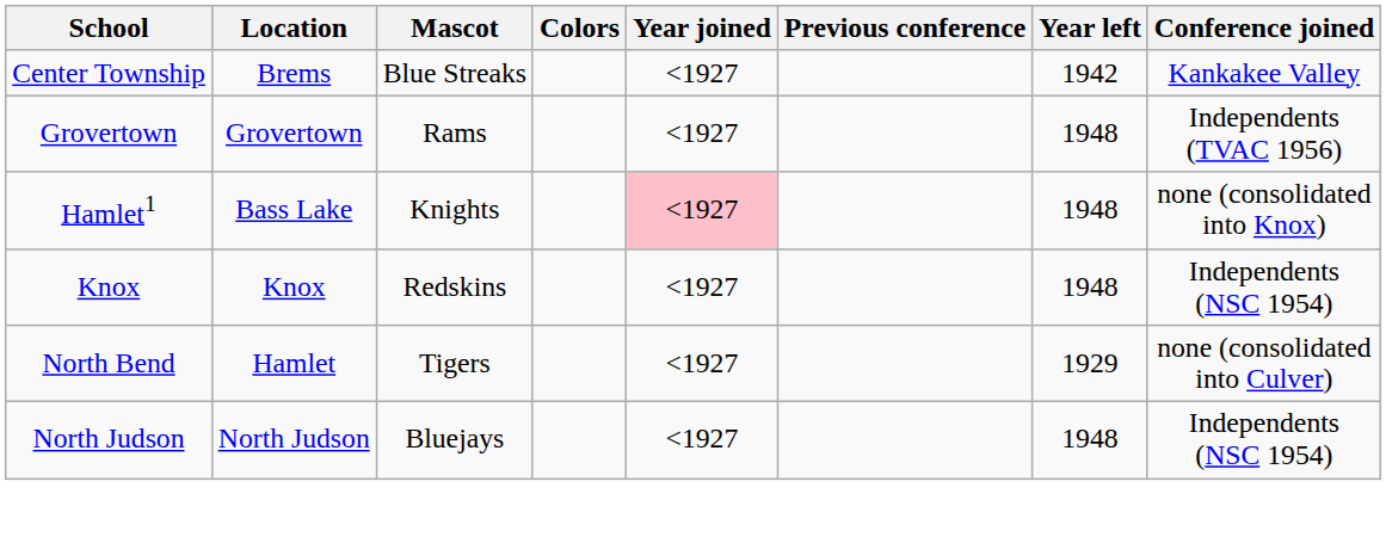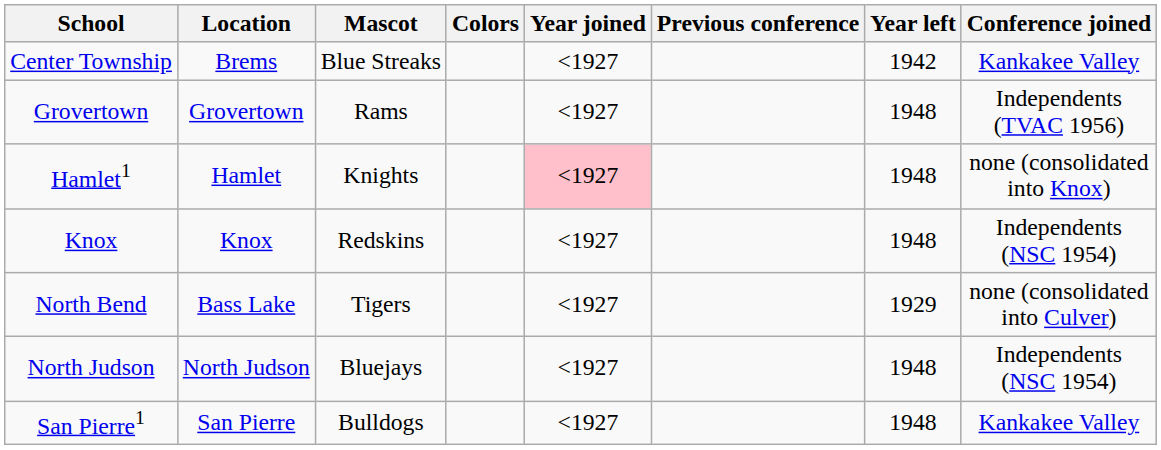Hamlet1 | Location: Bass Lake -> Hamlet
North Bend | Location: Hamlet -> Bass Lake
+ row: San Pierre1 | San Pierre | Bulldogs | <1927 | 1948 | Kankakee Valley
